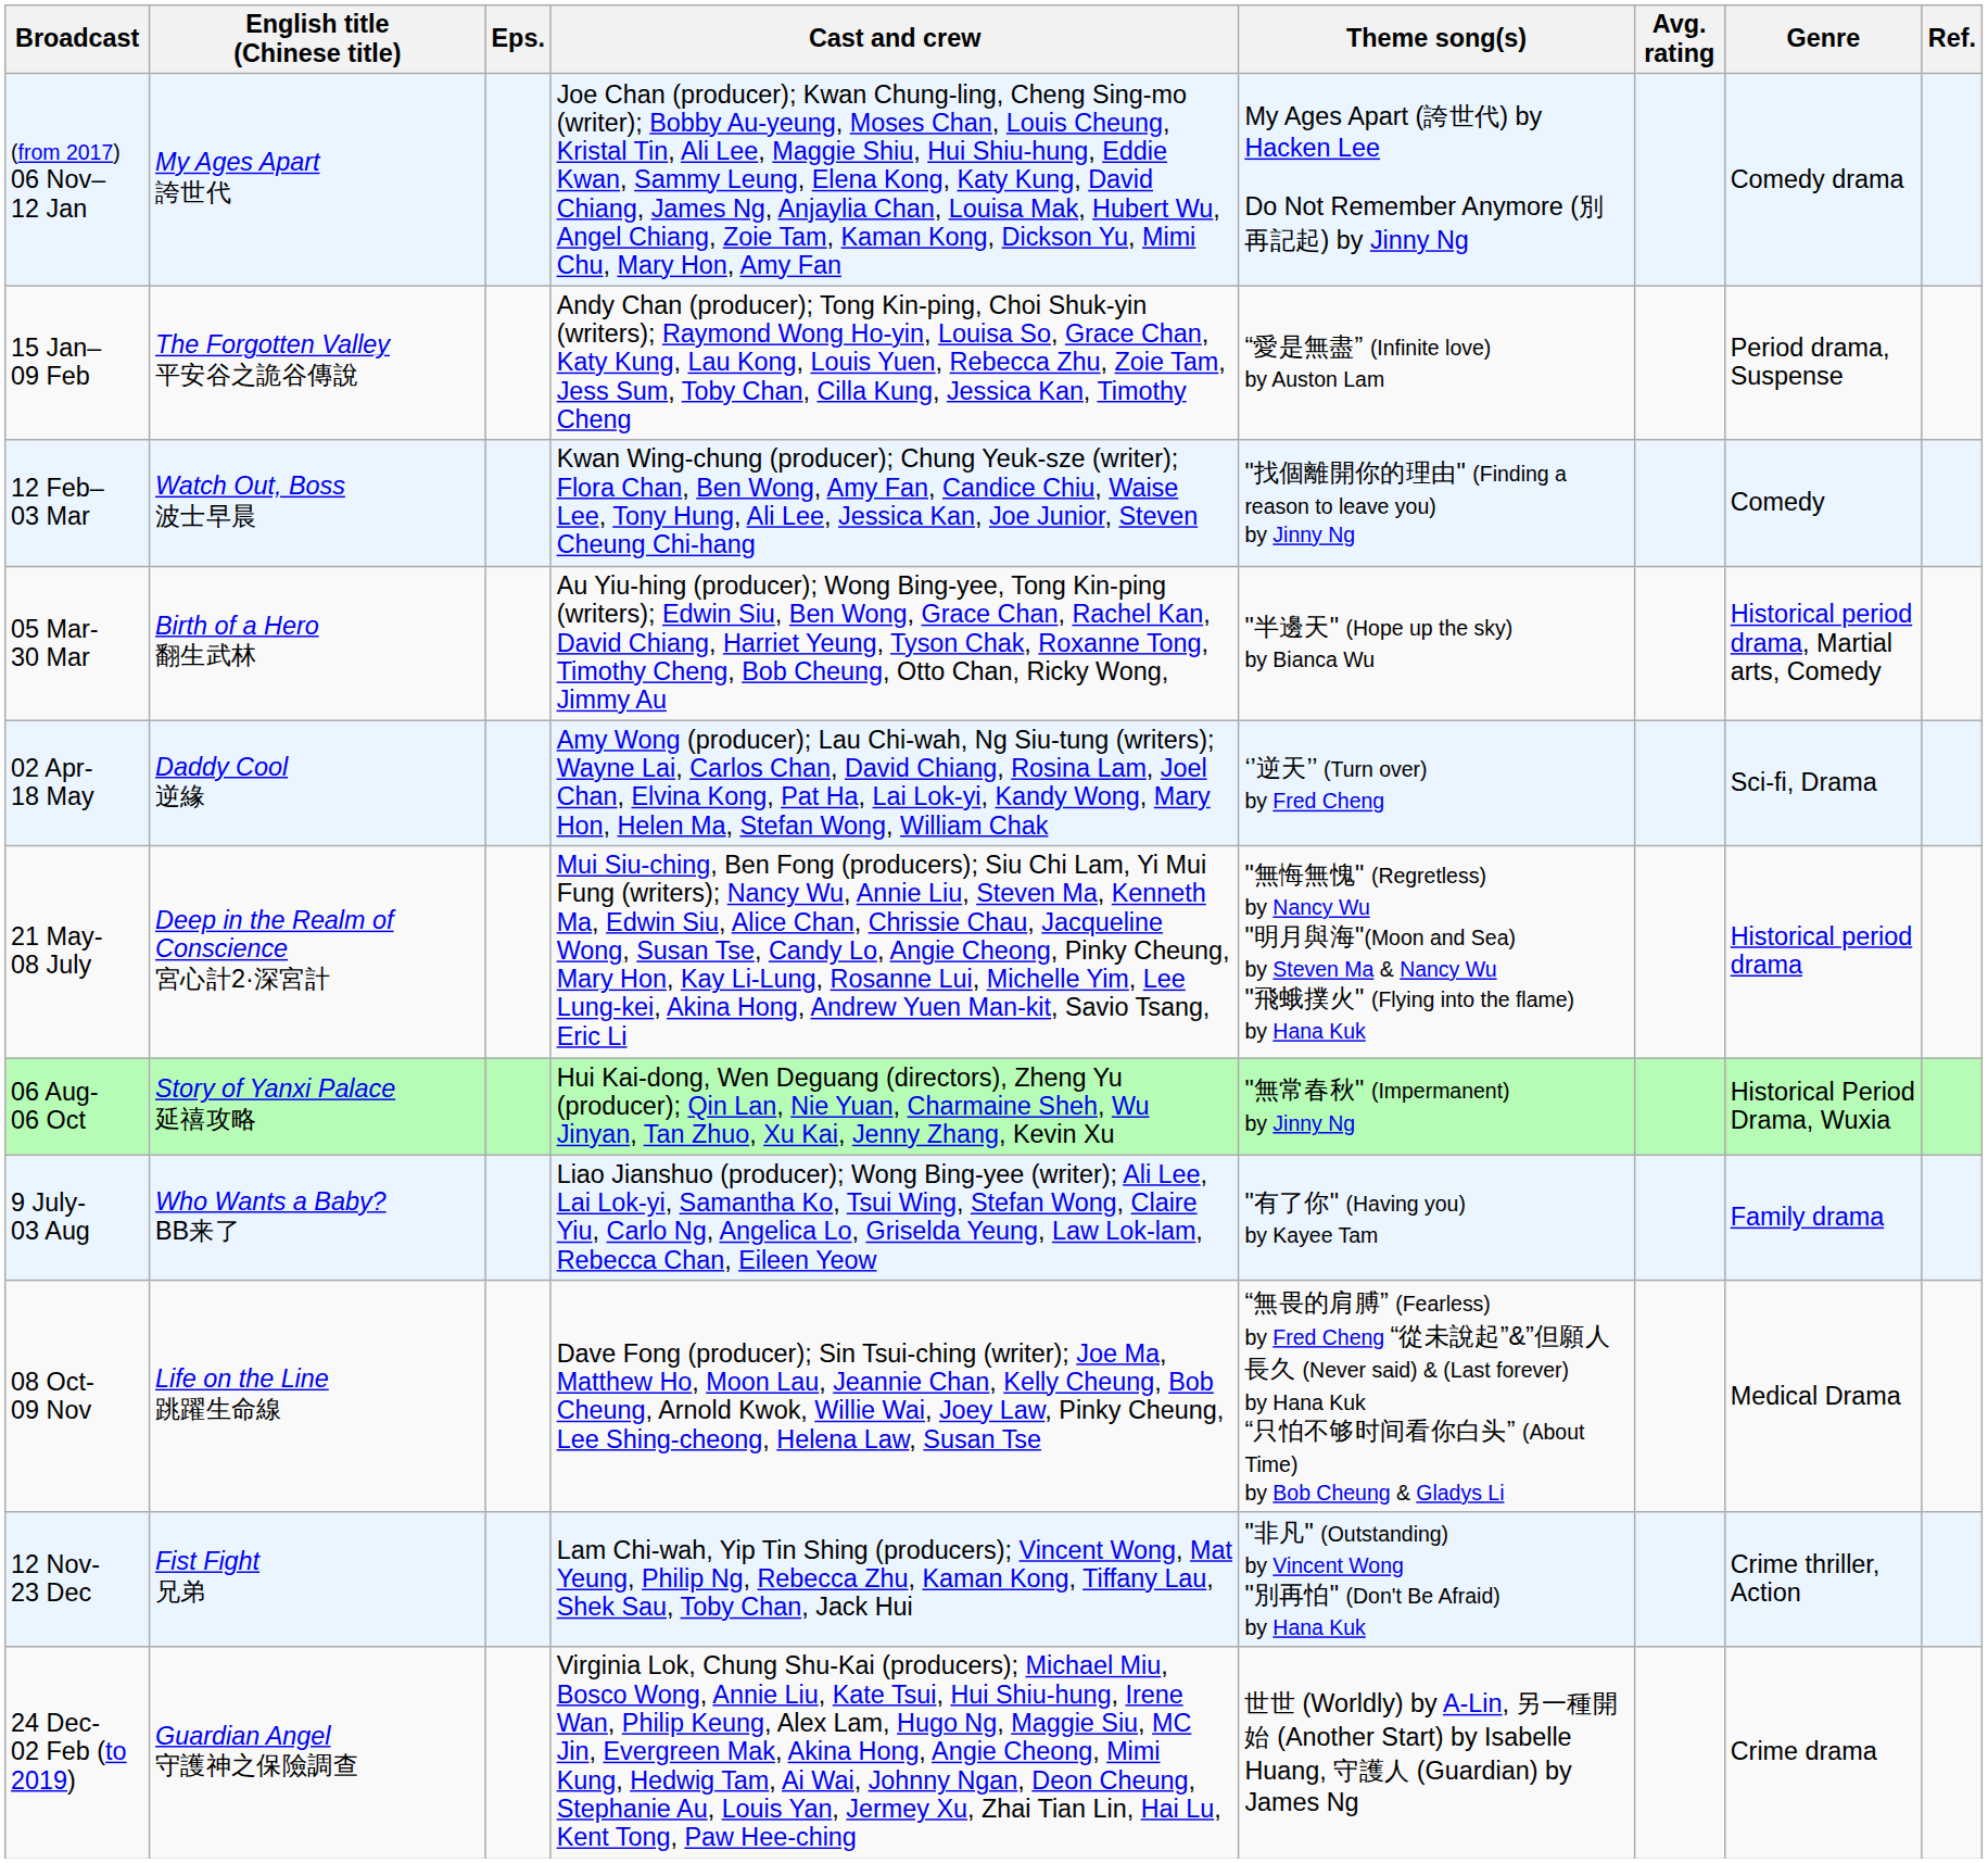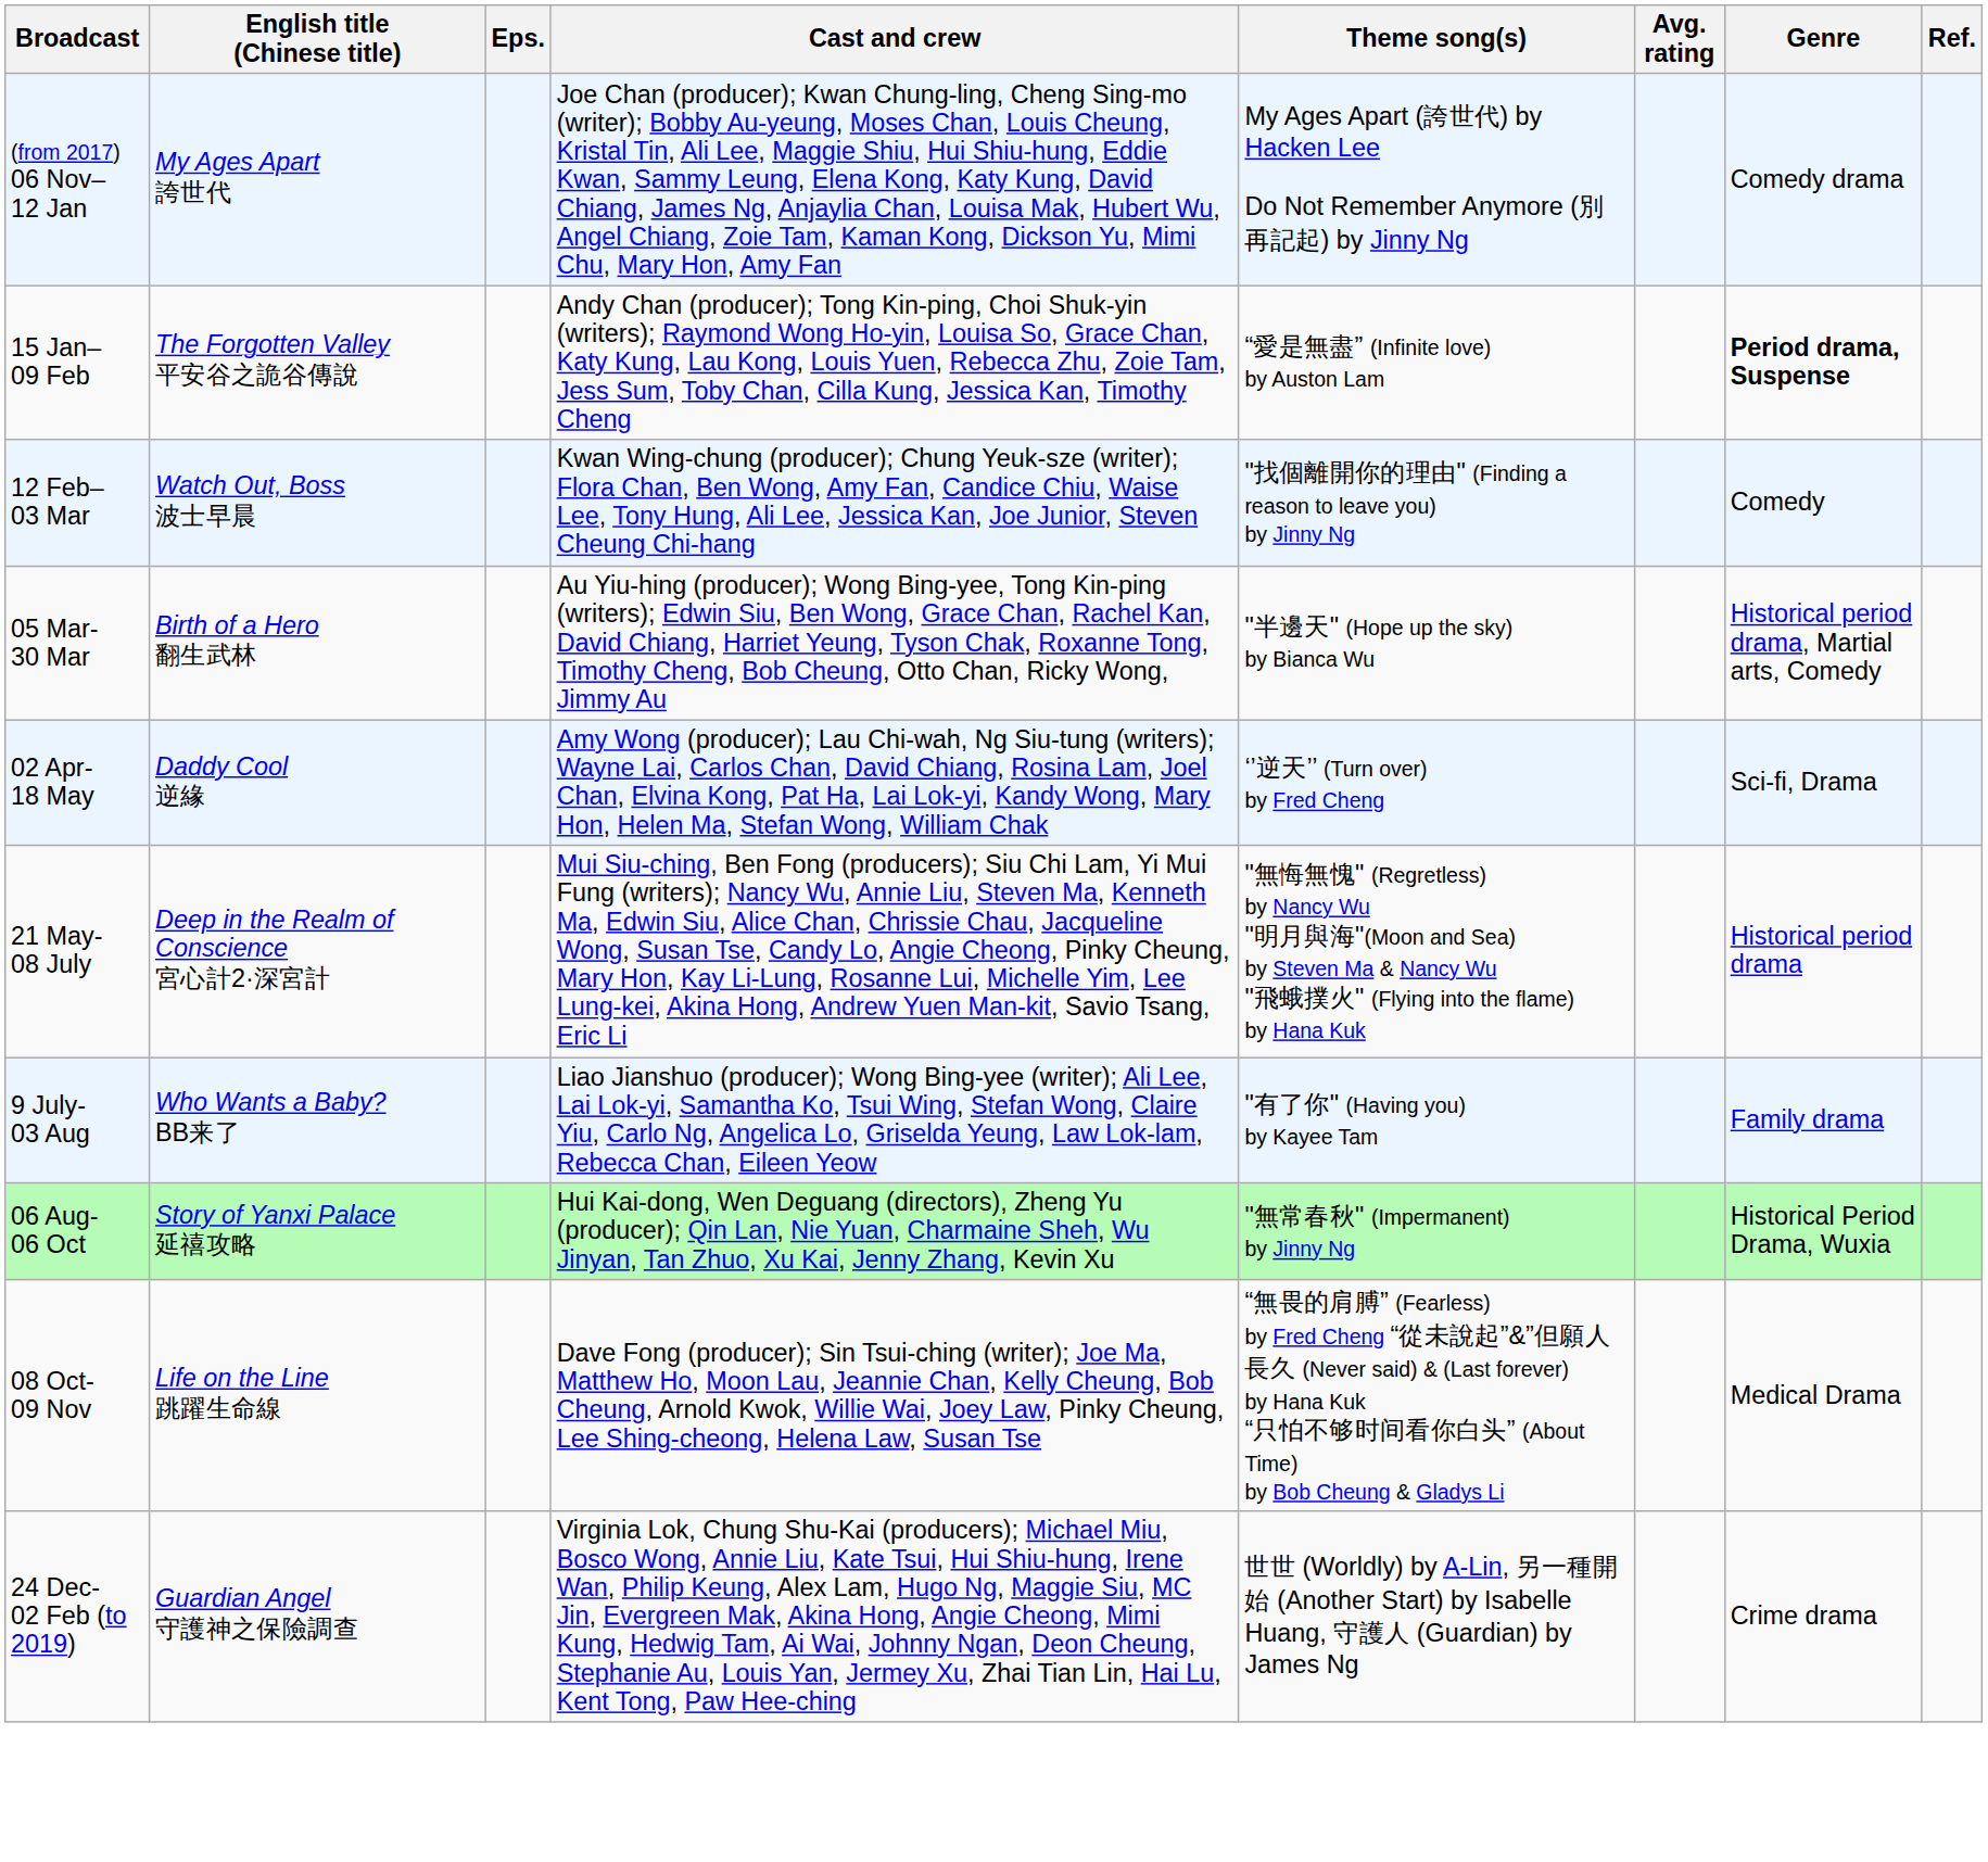15 Jan– 09 Feb | Genre: normal -> bold
rows swapped: 9 July- 03 Aug <-> 06 Aug- 06 Oct
- row: 12 Nov- 23 Dec | Fist Fight 兄弟 | Lam Chi-wah, Yip Tin Shing (producers); Vincent Wong, Mat Yeung, Philip Ng, Rebecca Zhu, Kaman Kong, Tiffany Lau, Shek Sau, Toby Chan, Jack Hui | "非凡" (Outstanding) by Vincent Wong "別再怕" (Don't Be Afraid) by Hana Kuk | Crime thriller, Action
